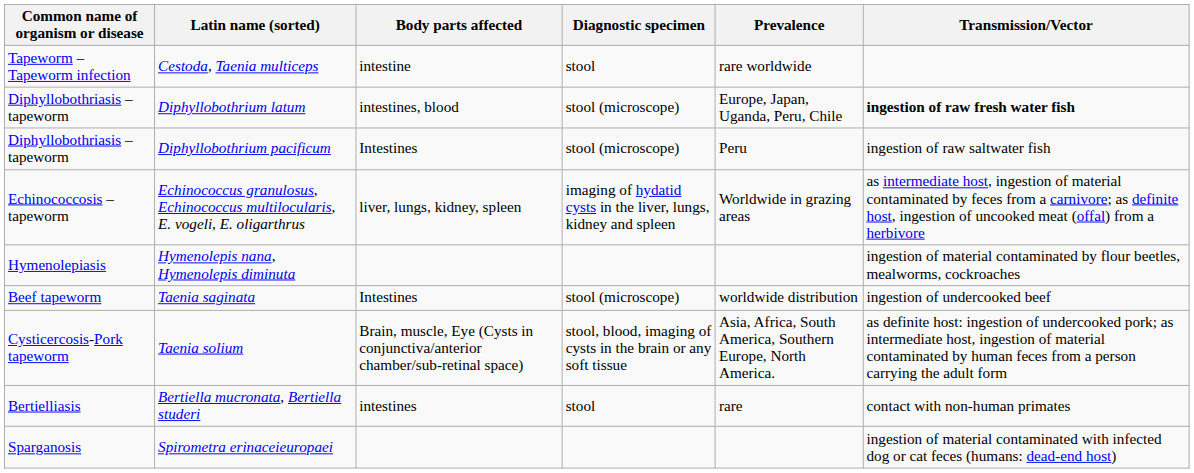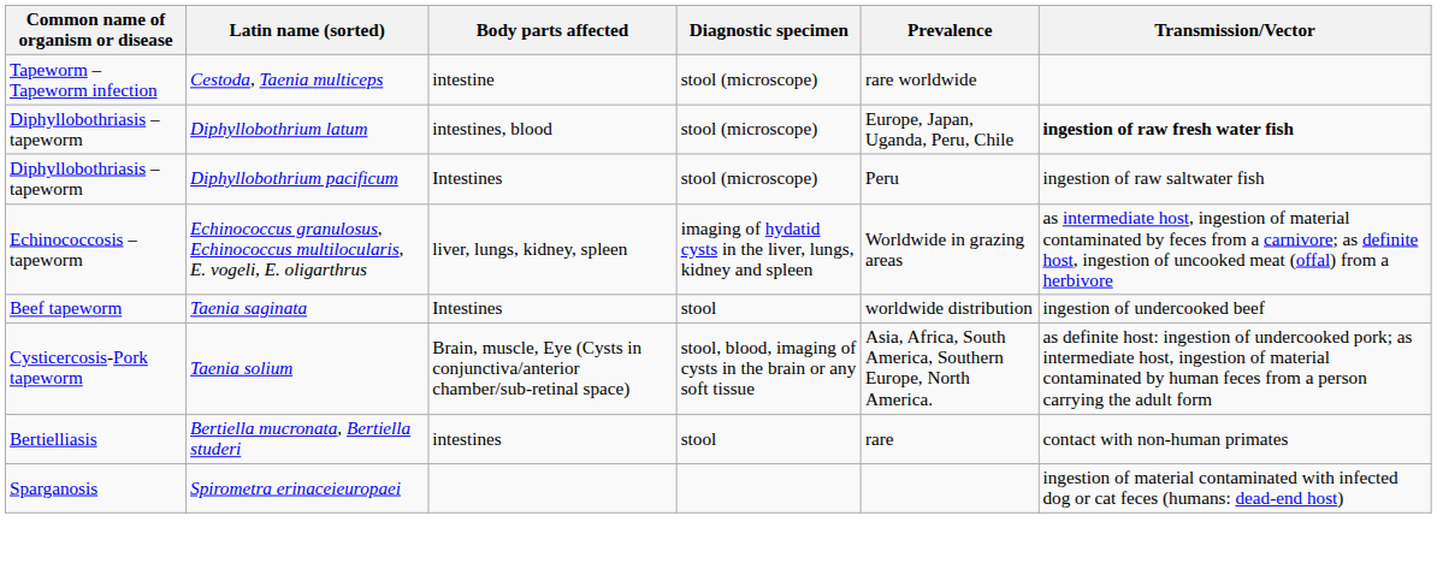Cestoda, Taenia multiceps | Diagnostic specimen: stool -> stool (microscope)
- row: Hymenolepiasis | Hymenolepis nana, Hymenolepis diminuta | ingestion of material contaminated by flour beetles, mealworms, cockroaches
Taenia saginata | Diagnostic specimen: stool (microscope) -> stool
